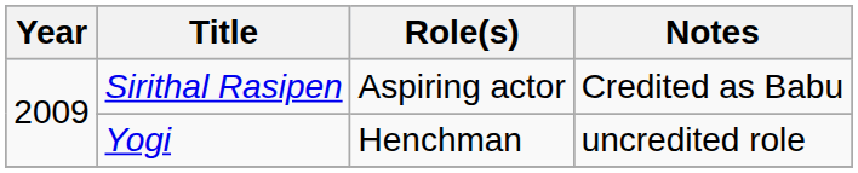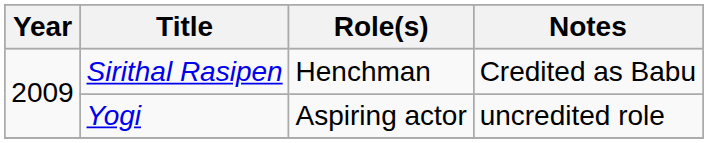Sirithal Rasipen | Role(s): Aspiring actor -> Henchman
Yogi | Role(s): Henchman -> Aspiring actor
